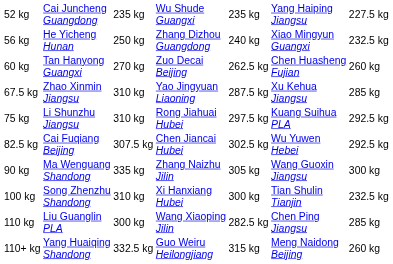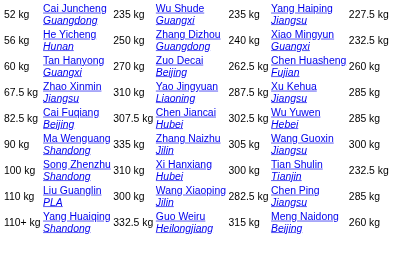- row: 75 kg | Li Shunzhu Jiangsu | 310 kg | Rong Jiahuai Hubei | 297.5 kg | Kuang Suihua PLA | 292.5 kg
82.5 kg | column 7: 292.5 kg -> 285 kg
